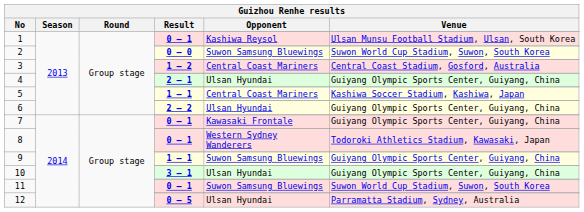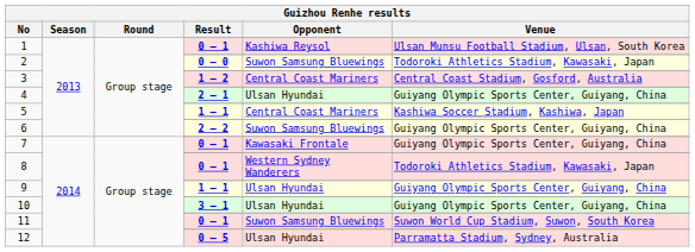2 / 0 – 0 | Venue: Suwon World Cup Stadium, Suwon, South Korea -> Todoroki Athletics Stadium, Kawasaki, Japan
6 / 2 – 2 | Opponent: Ulsan Hyundai -> Suwon Samsung Bluewings
9 / 1 – 1 | Opponent: Suwon Samsung Bluewings -> Ulsan Hyundai
